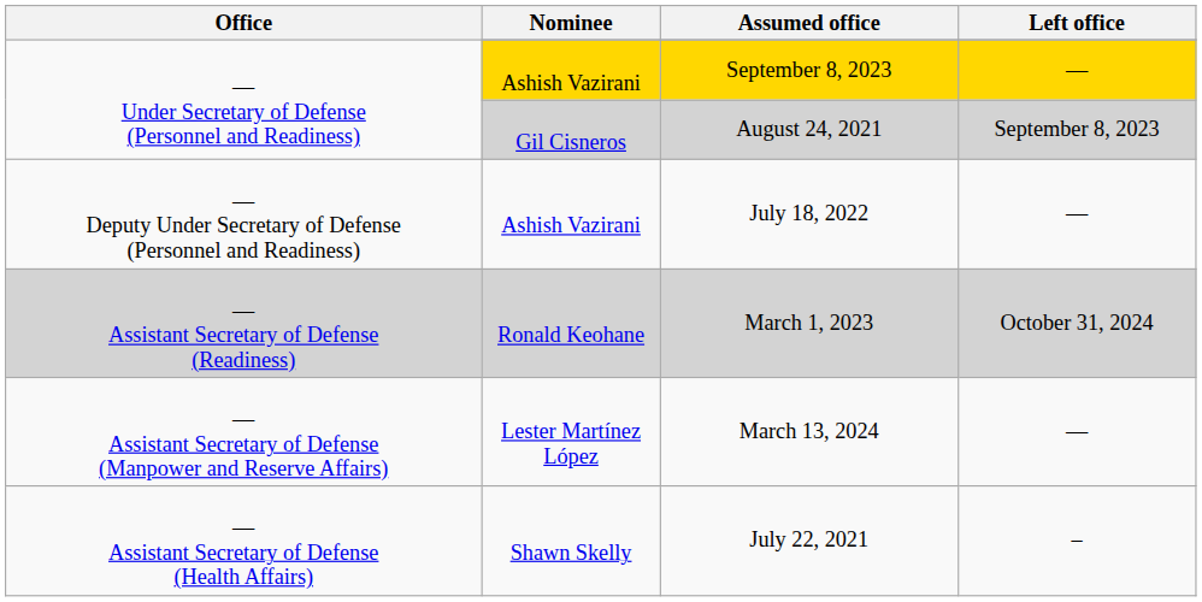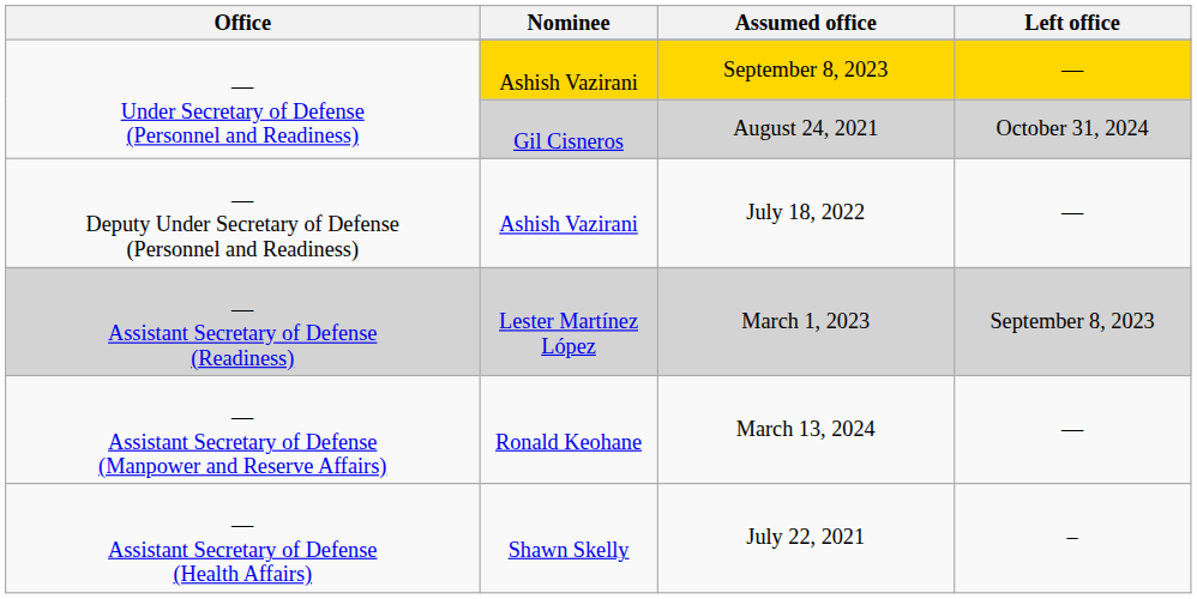August 24, 2021 | Left office: September 8, 2023 -> October 31, 2024
March 1, 2023 | Nominee: Ronald Keohane -> Lester Martínez López
March 1, 2023 | Left office: October 31, 2024 -> September 8, 2023
March 13, 2024 | Nominee: Lester Martínez López -> Ronald Keohane
